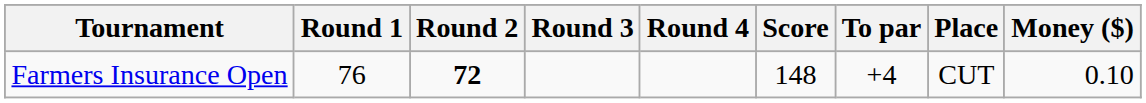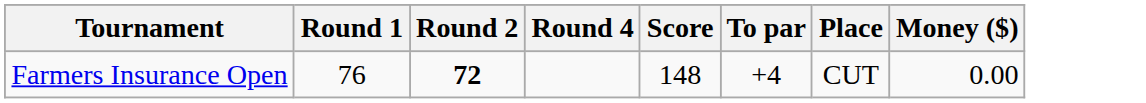- column: Round 3
Farmers Insurance Open | Money ($): 0.10 -> 0.00
